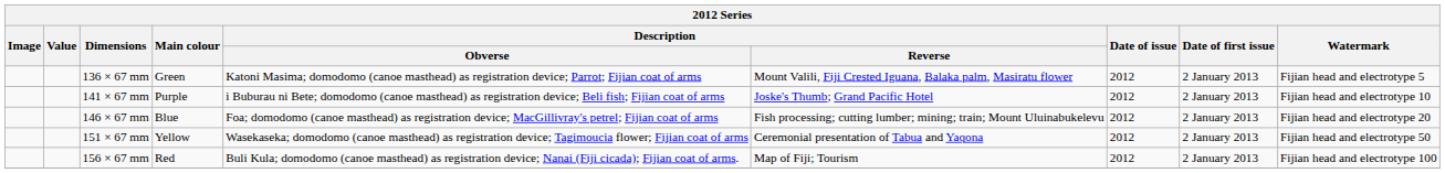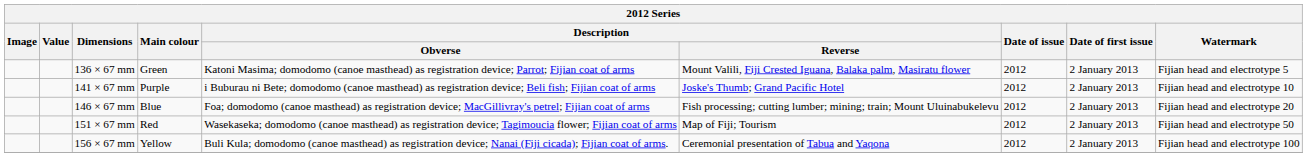151 × 67 mm | Main colour: Yellow -> Red
151 × 67 mm | Description / Reverse: Ceremonial presentation of Tabua and Yaqona -> Map of Fiji; Tourism
156 × 67 mm | Main colour: Red -> Yellow
156 × 67 mm | Description / Reverse: Map of Fiji; Tourism -> Ceremonial presentation of Tabua and Yaqona
